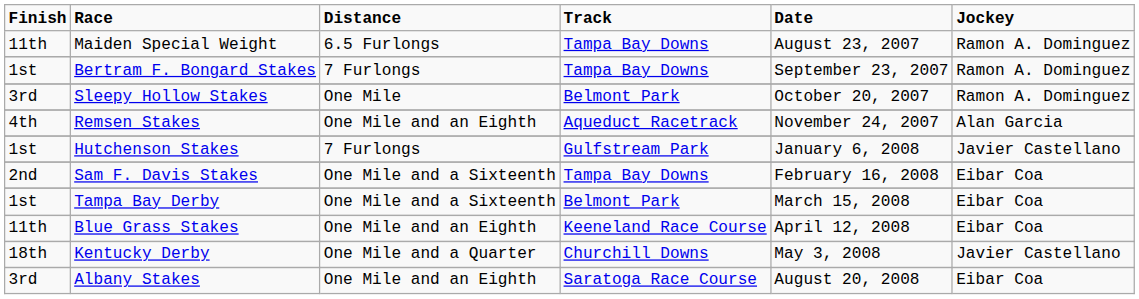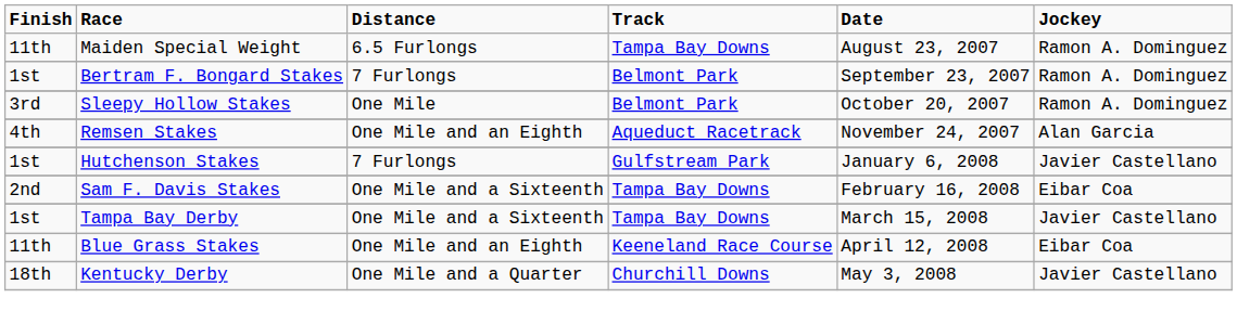Bertram F. Bongard Stakes | Track: Tampa Bay Downs -> Belmont Park
Tampa Bay Derby | Track: Belmont Park -> Tampa Bay Downs
Tampa Bay Derby | Jockey: Eibar Coa -> Javier Castellano
- row: 3rd | Albany Stakes | One Mile and an Eighth | Saratoga Race Course | August 20, 2008 | Eibar Coa
